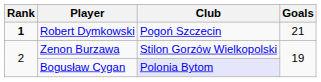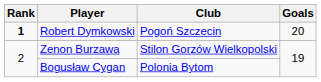Robert Dymkowski | Goals: 21 -> 20
Bogusław Cygan | Club: lavender background -> no background
